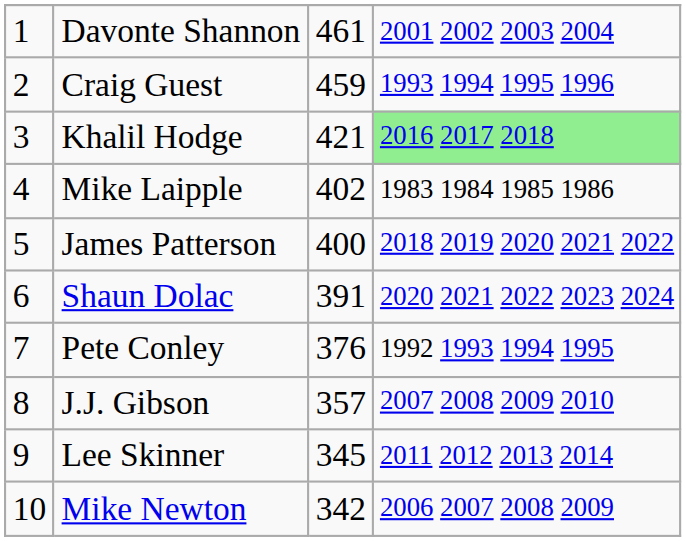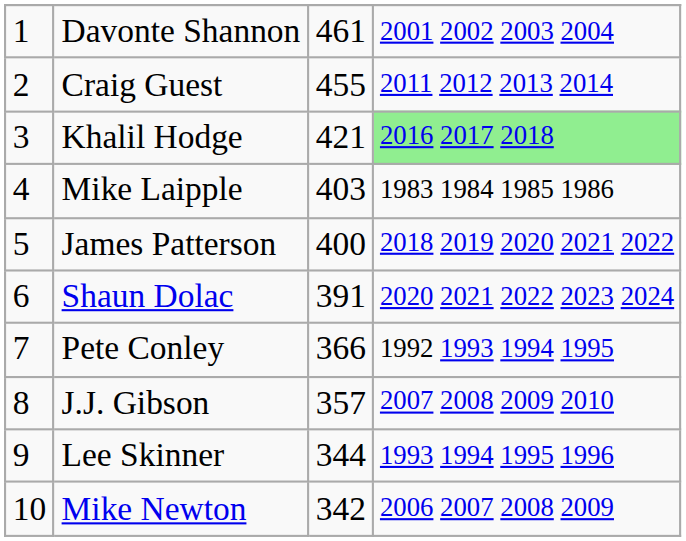Craig Guest | column 3: 459 -> 455
Craig Guest | column 4: 1993 1994 1995 1996 -> 2011 2012 2013 2014
Mike Laipple | column 3: 402 -> 403
Pete Conley | column 3: 376 -> 366
Lee Skinner | column 3: 345 -> 344
Lee Skinner | column 4: 2011 2012 2013 2014 -> 1993 1994 1995 1996
